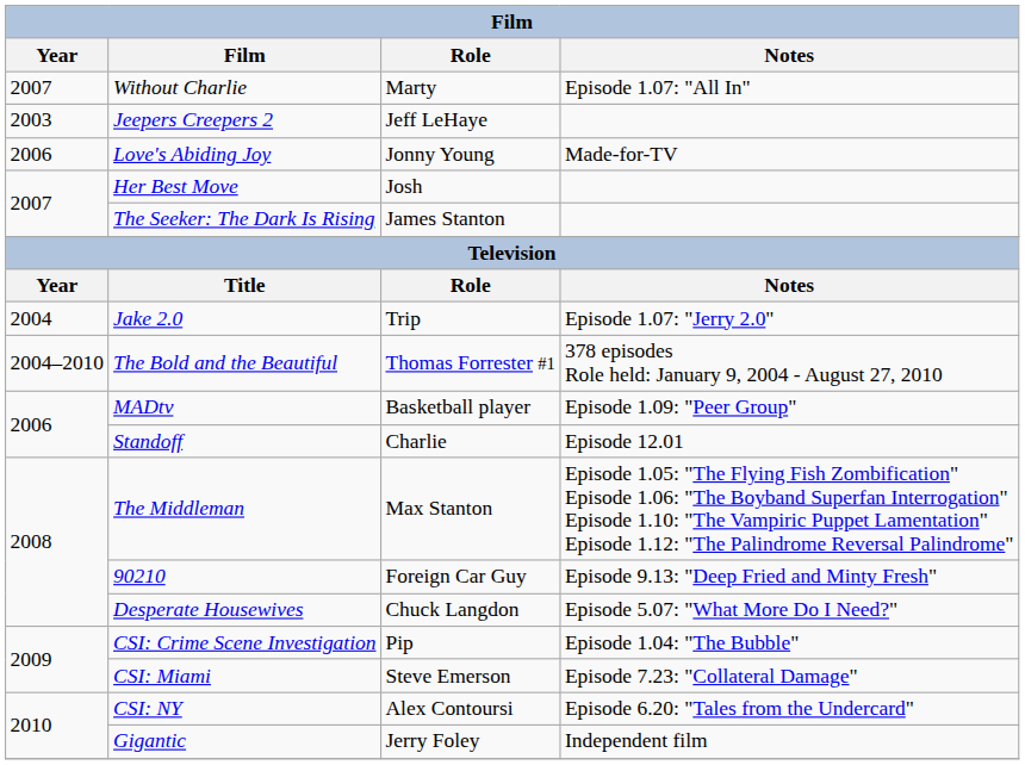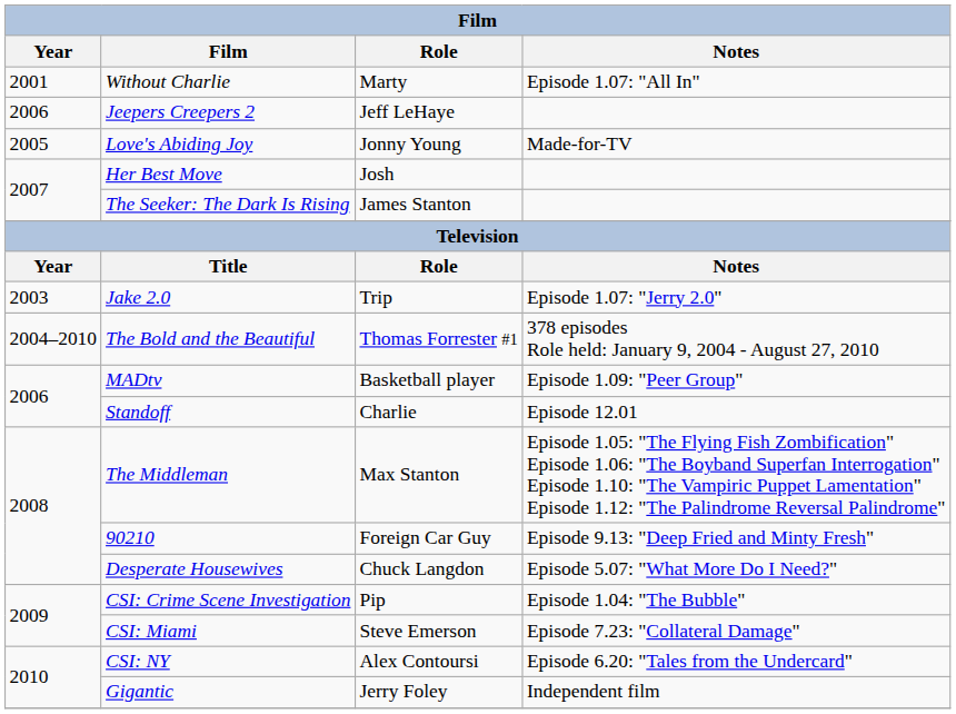Without Charlie | Year: 2007 -> 2001
Jeepers Creepers 2 | Year: 2003 -> 2006
Love's Abiding Joy | Year: 2006 -> 2005
Jake 2.0 | Year: 2004 -> 2003
